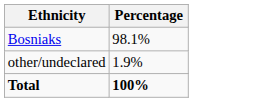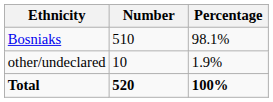+ column: Number | 510 | 10 | 520
